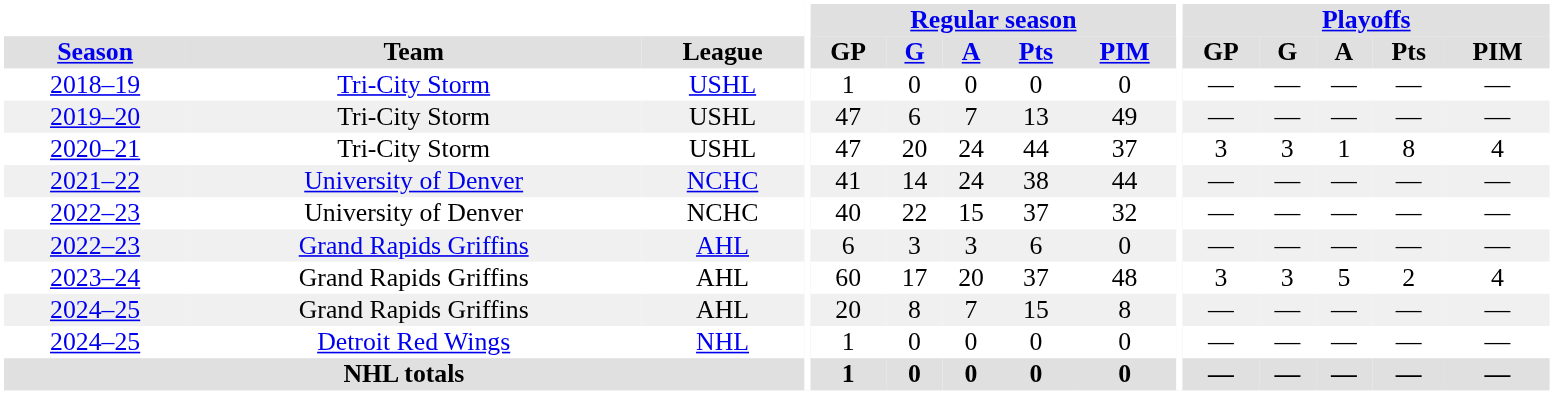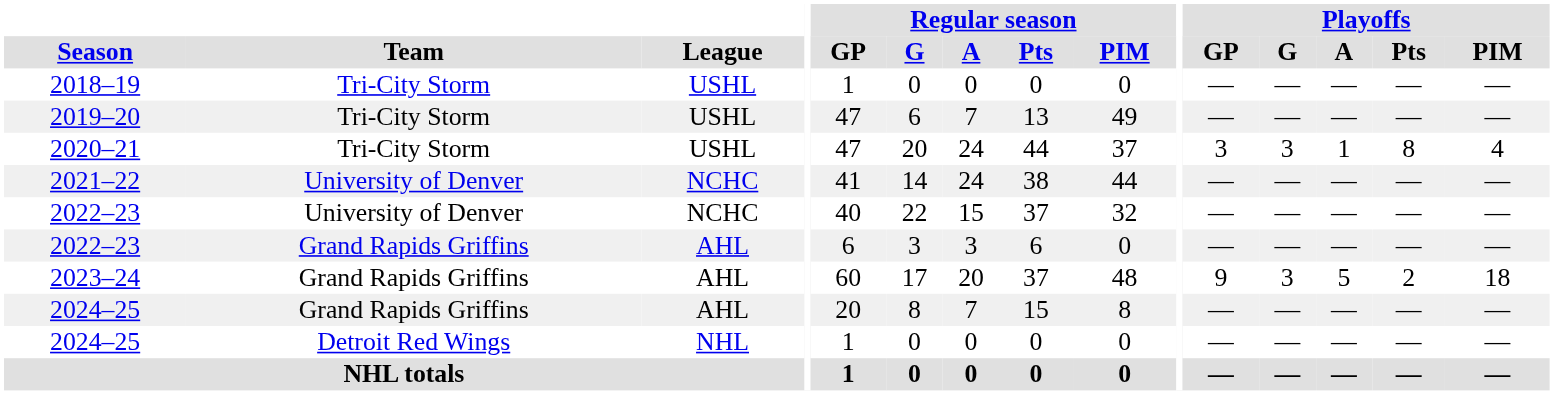2023–24 | Playoffs / GP: 3 -> 9
2023–24 | Playoffs / PIM: 4 -> 18
